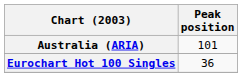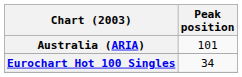Eurochart Hot 100 Singles | Peak position: 36 -> 34
